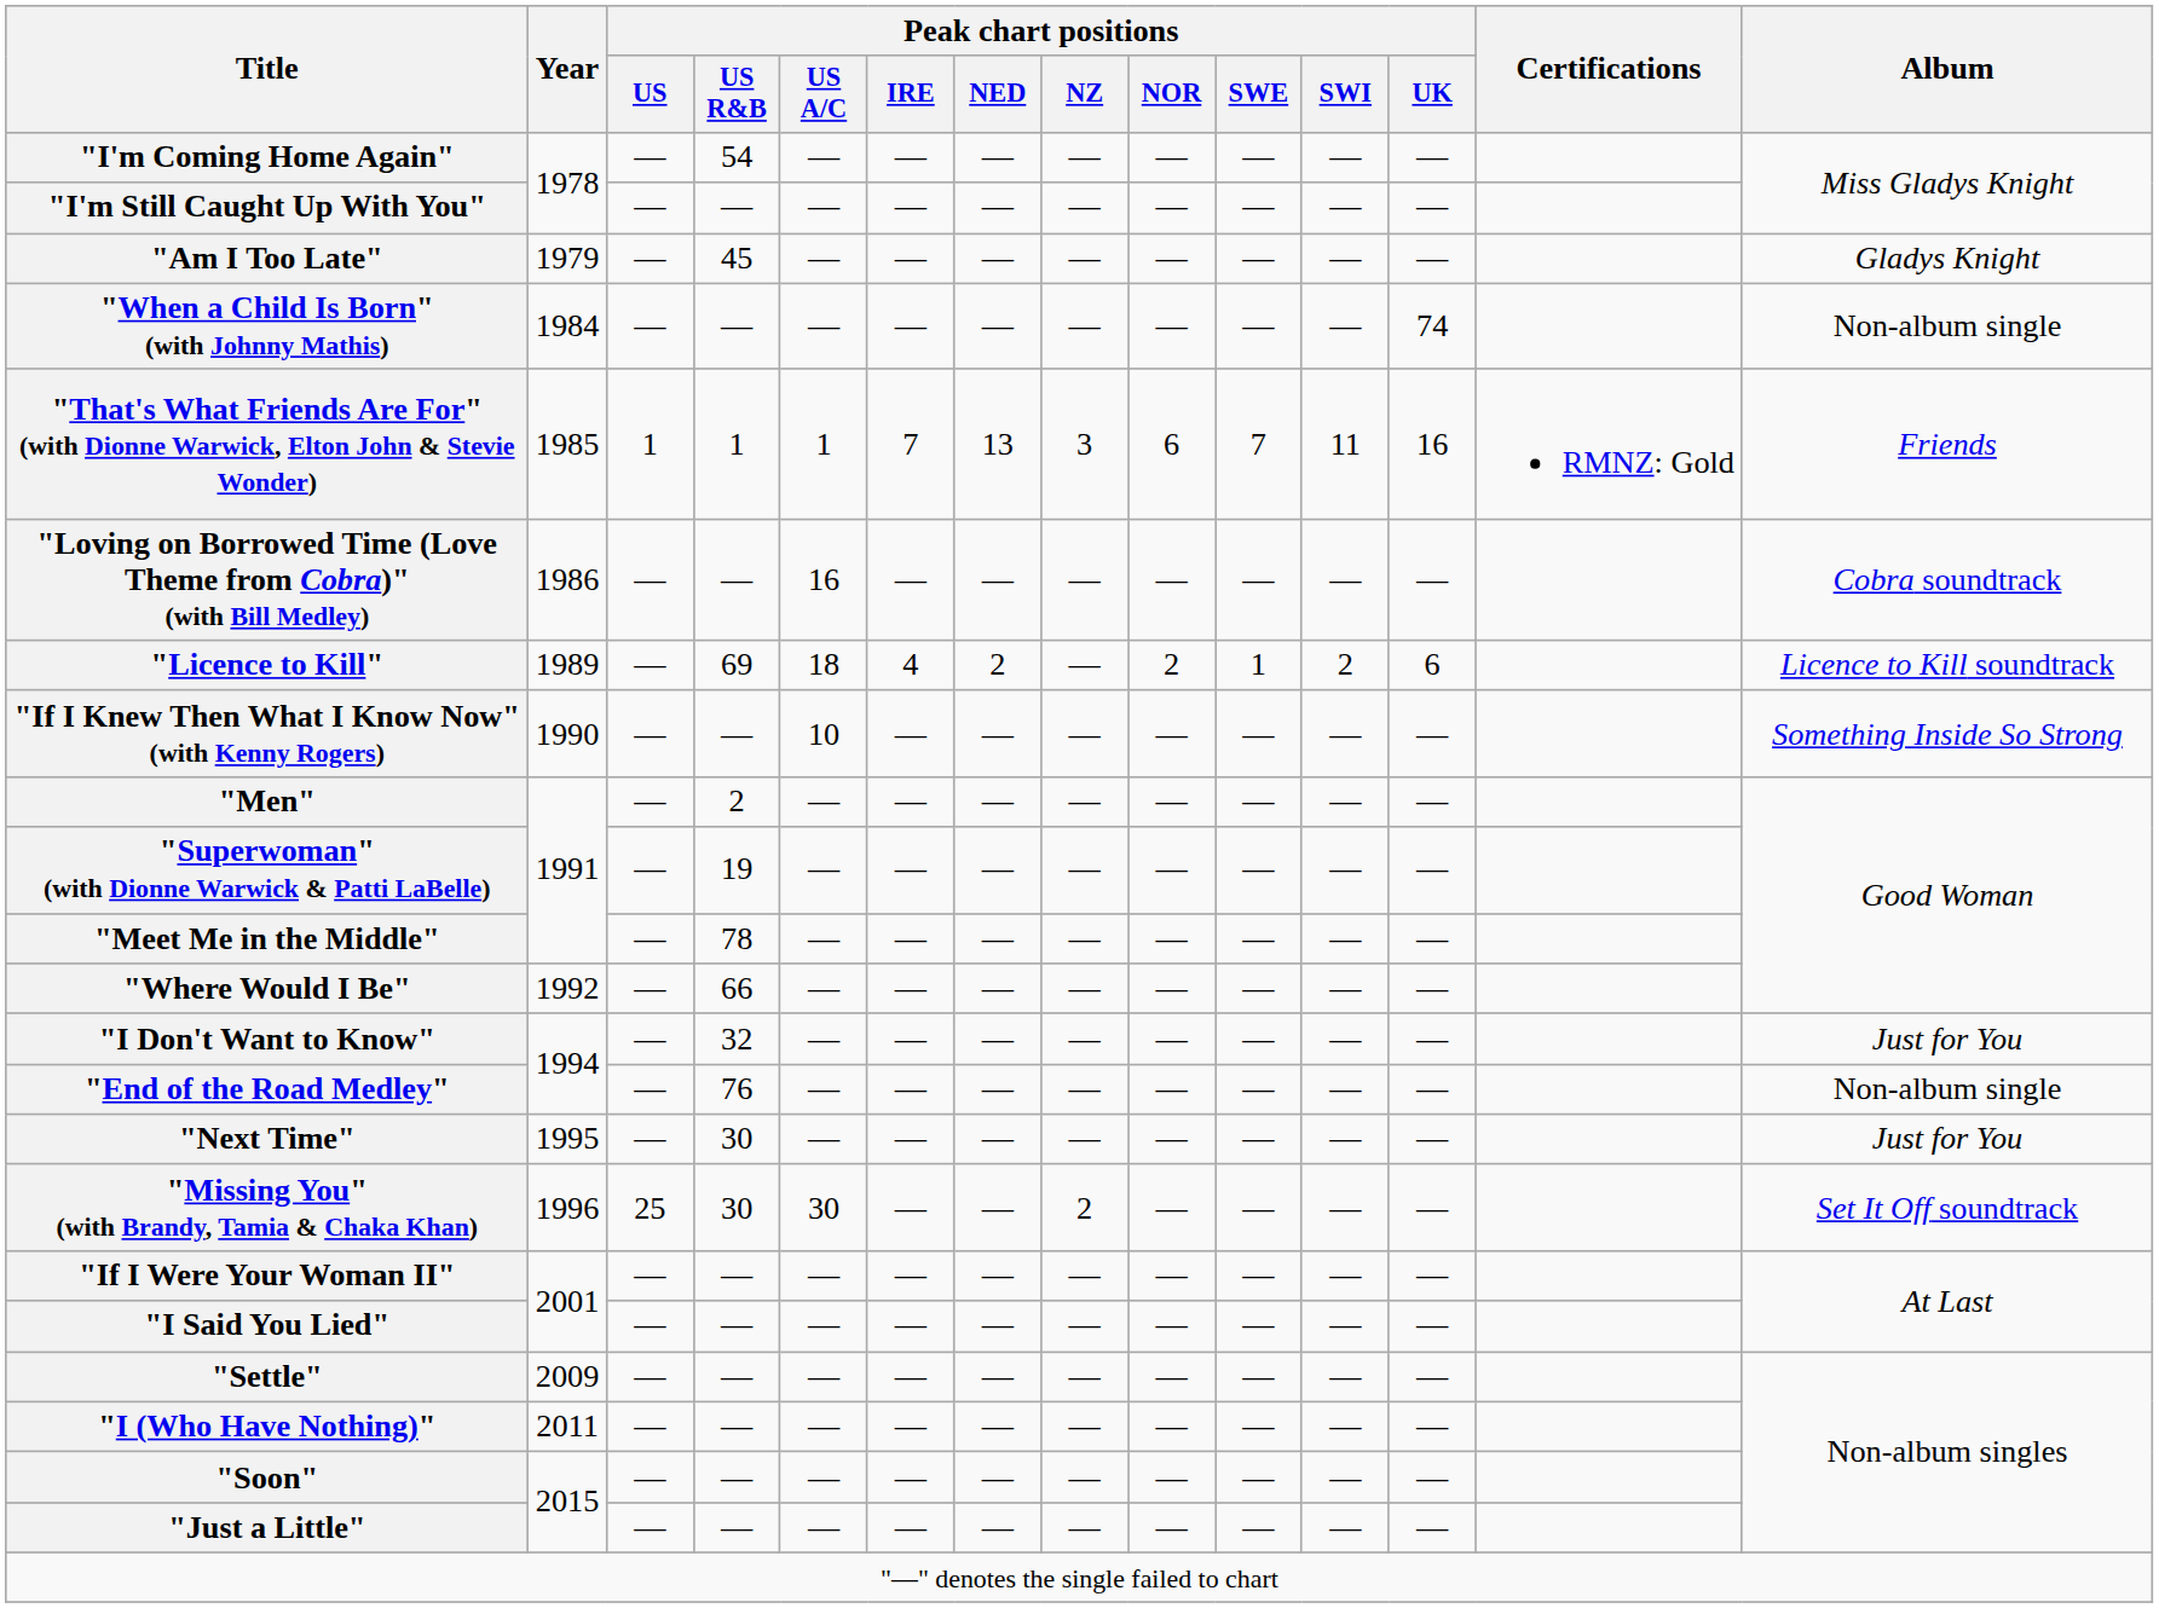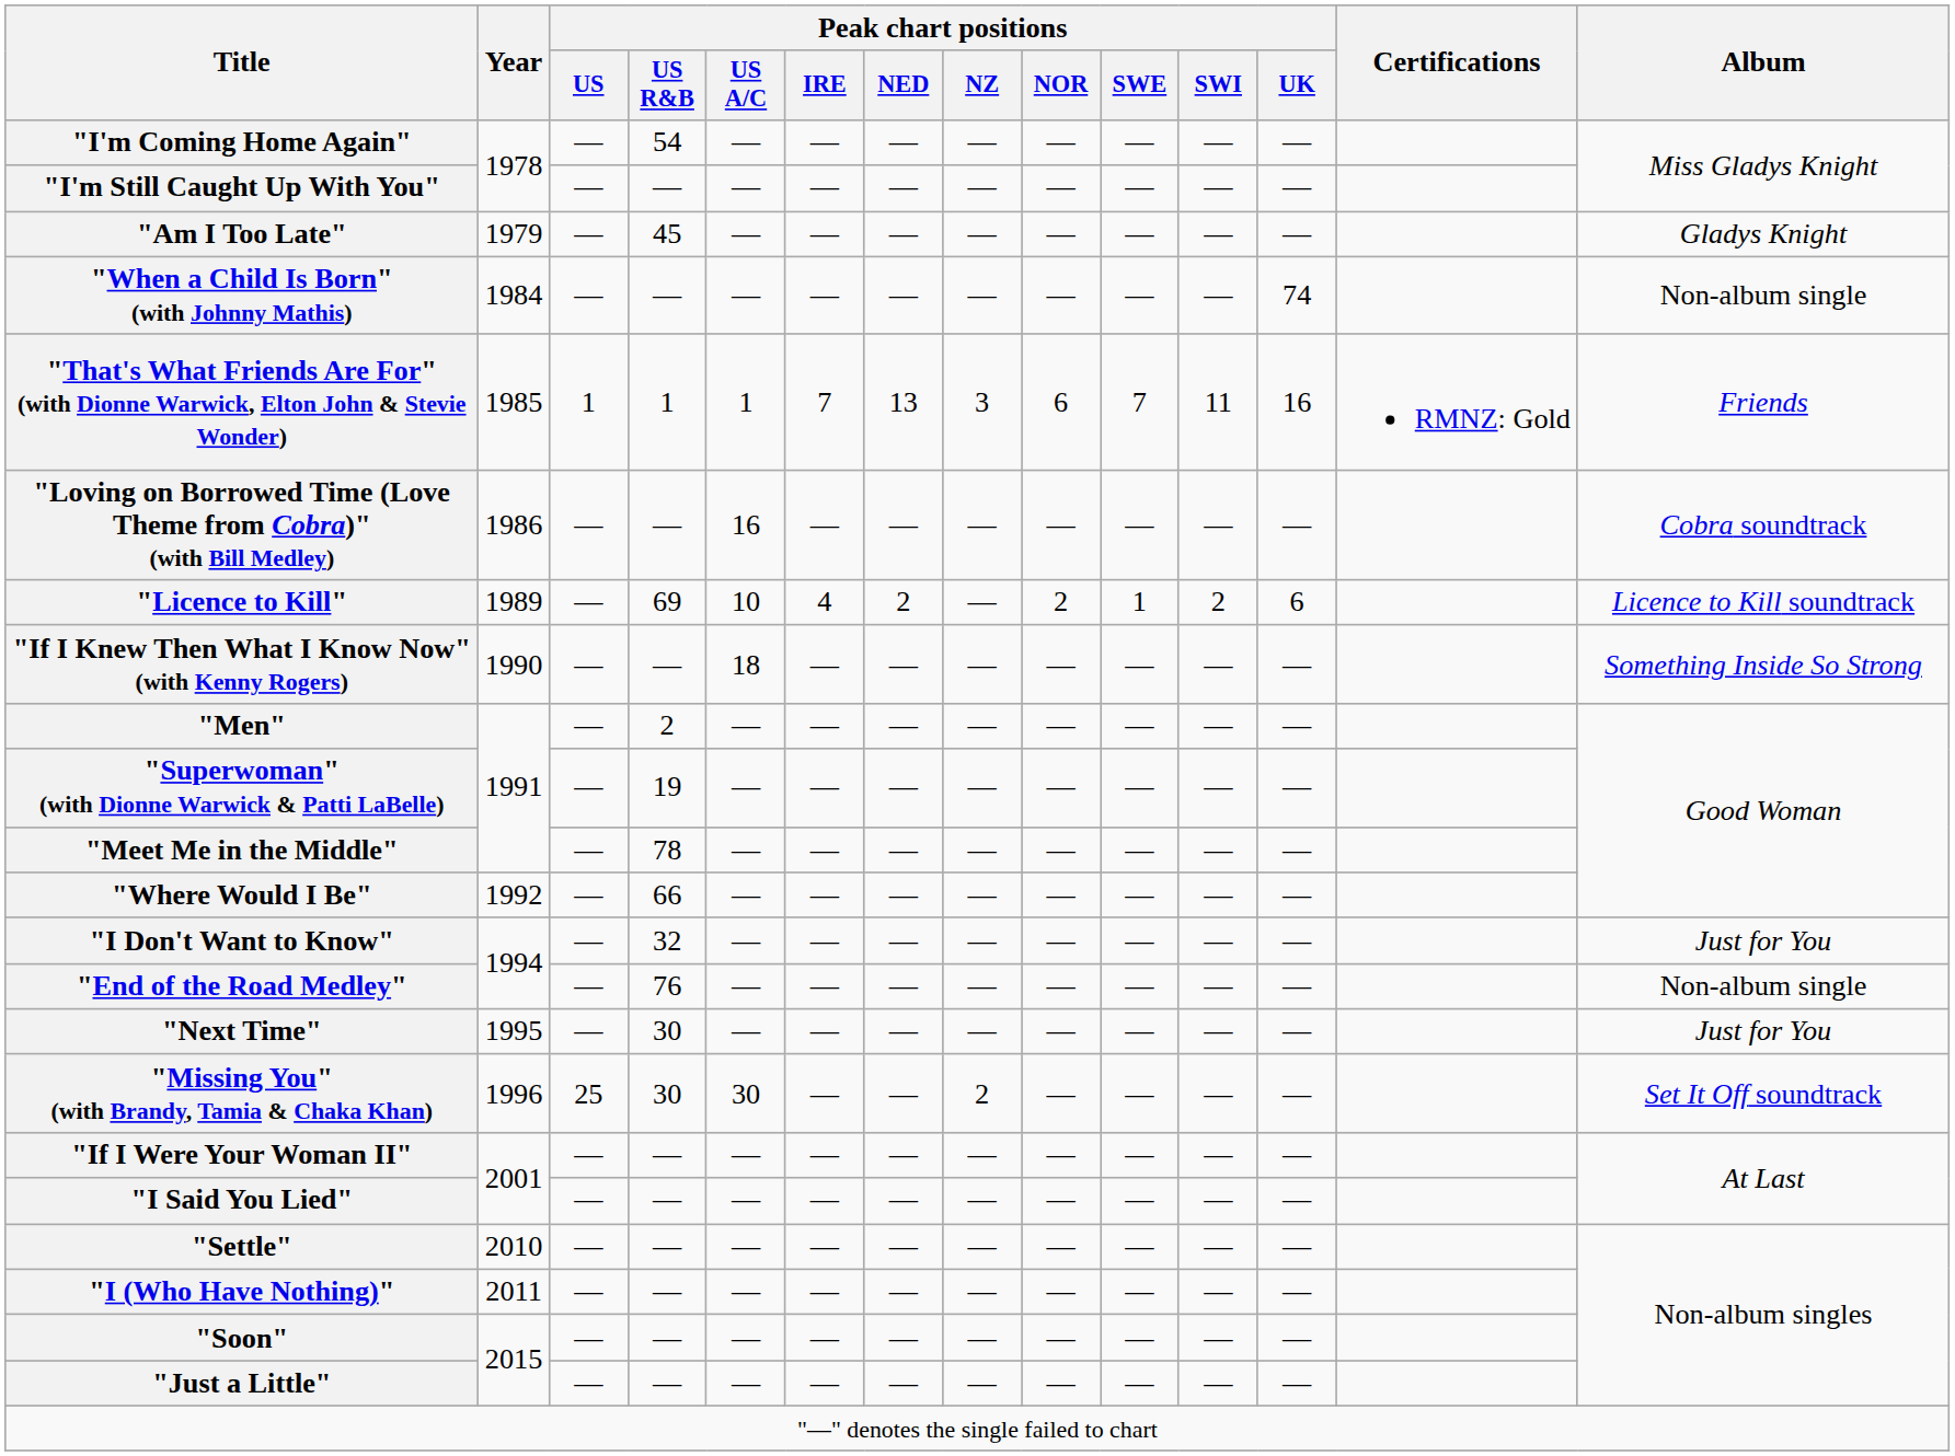"Licence to Kill" | Peak chart positions / US A/C: 18 -> 10
"If I Knew Then What I Know Now" (with Kenny Rogers) | Peak chart positions / US A/C: 10 -> 18
"Settle" | Year: 2009 -> 2010
